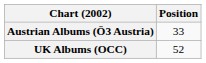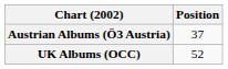Austrian Albums (Ö3 Austria) | Position: 33 -> 37
